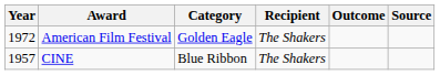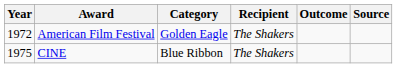CINE | Year: 1957 -> 1975
